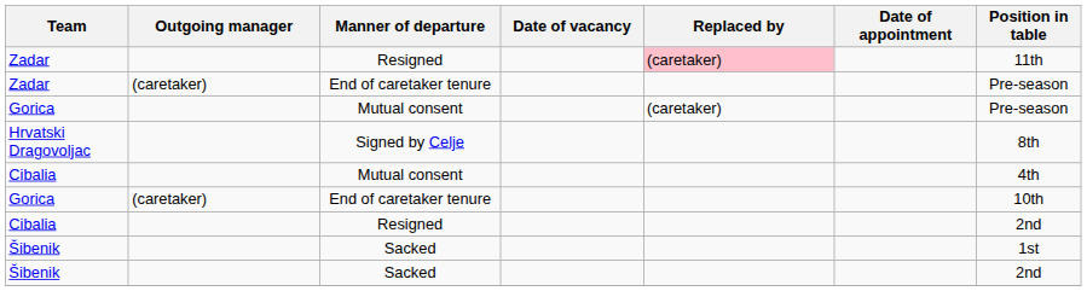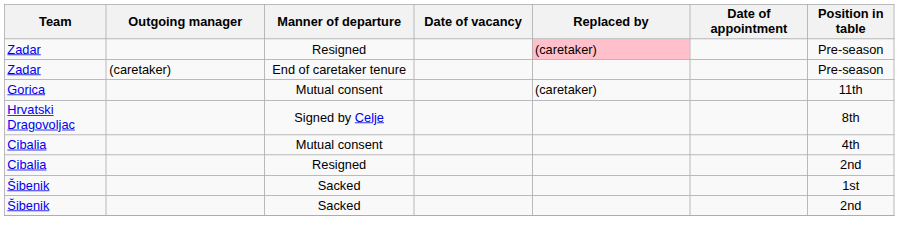Zadar / Resigned | Position in table: 11th -> Pre-season
Gorica / Mutual consent | Position in table: Pre-season -> 11th
- row: Gorica | (caretaker) | End of caretaker tenure | 10th
